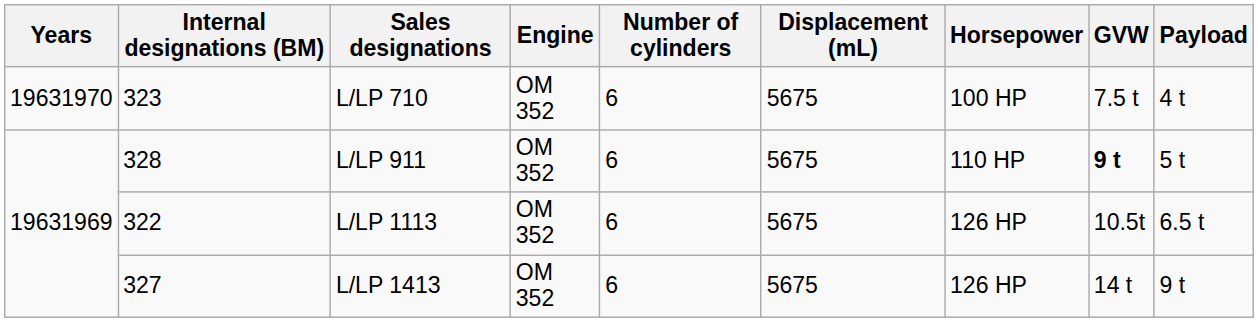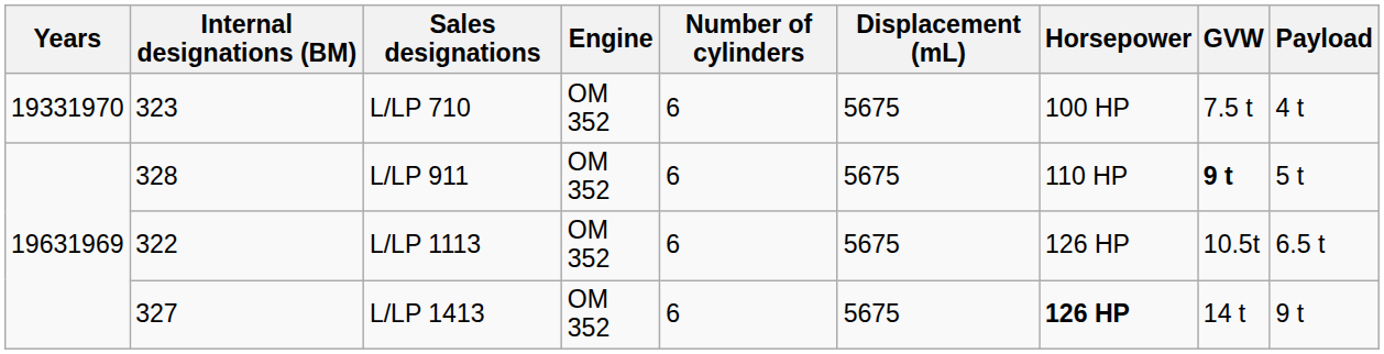L/LP 710 | Years: 19631970 -> 19331970
L/LP 1413 | Horsepower: normal -> bold
